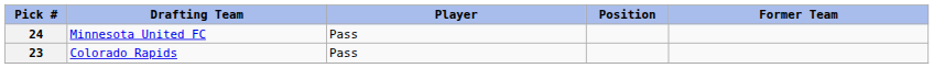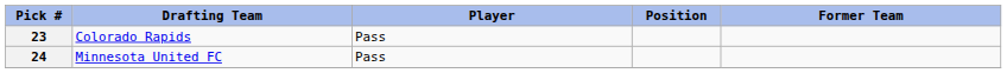rows swapped: 23 <-> 24
